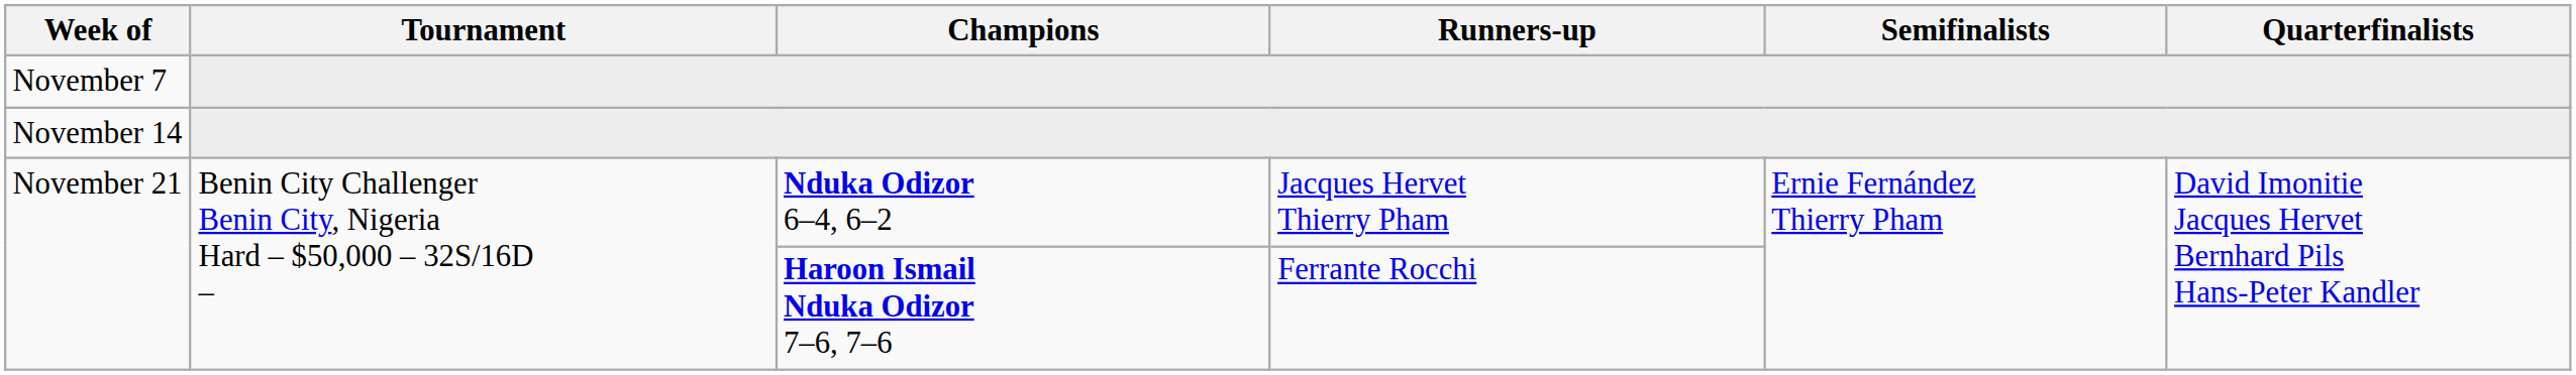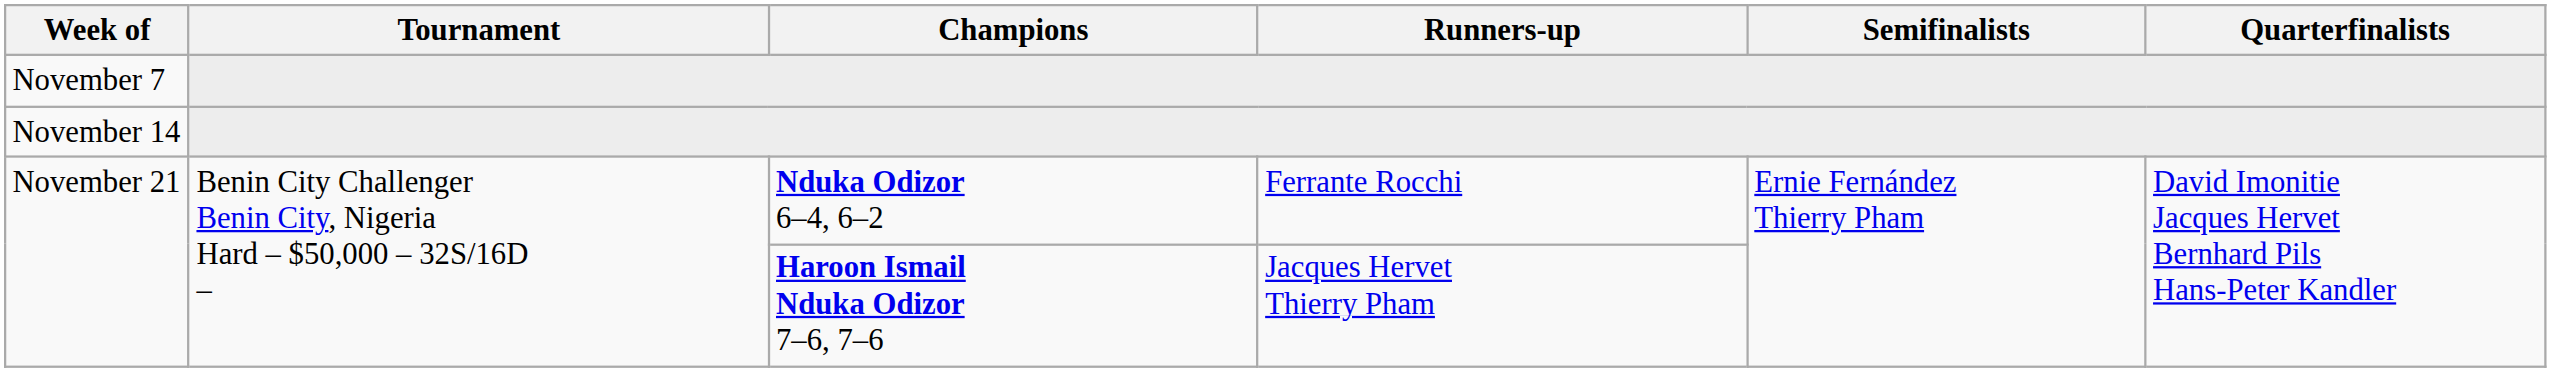November 21 / Nduka Odizor 6–4, 6–2 | Runners-up: Jacques Hervet Thierry Pham -> Ferrante Rocchi
November 21 / Haroon Ismail Nduka Odizor 7–6, 7–6 | Runners-up: Ferrante Rocchi -> Jacques Hervet Thierry Pham
